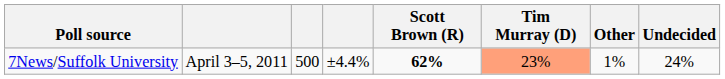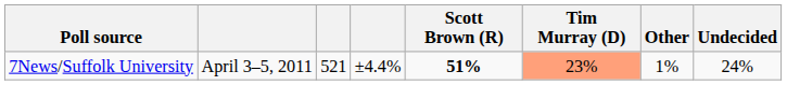7News/Suffolk University | column 3: 500 -> 521
7News/Suffolk University | Scott Brown (R): 62% -> 51%
